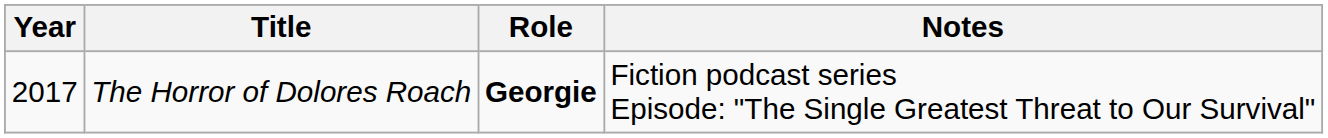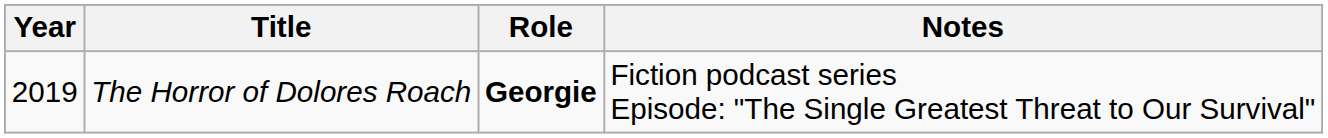The Horror of Dolores Roach | Year: 2017 -> 2019
